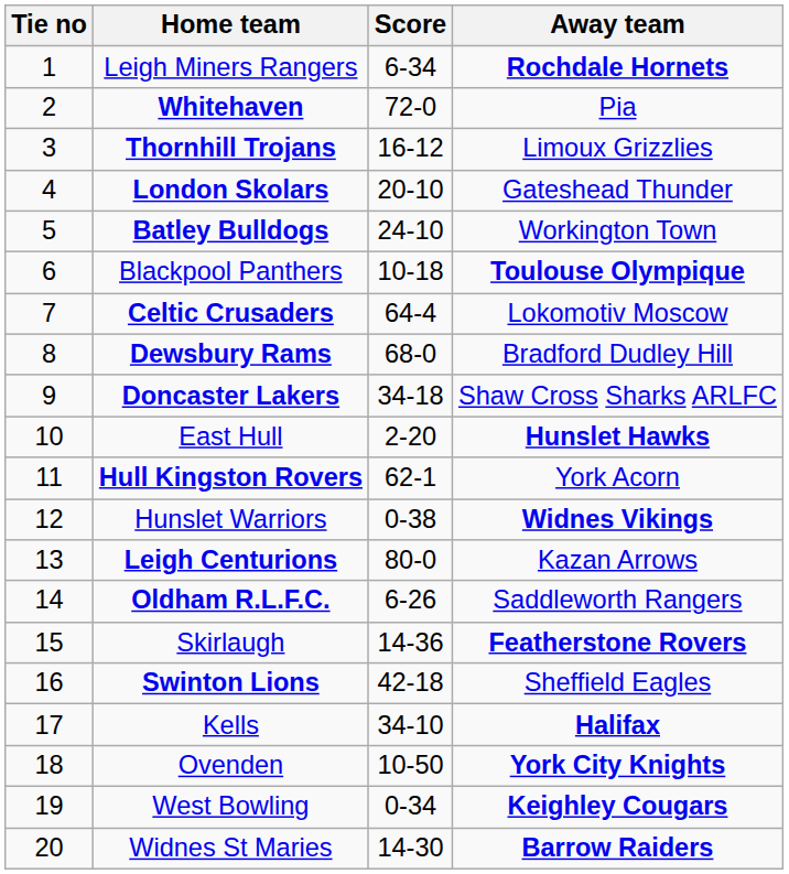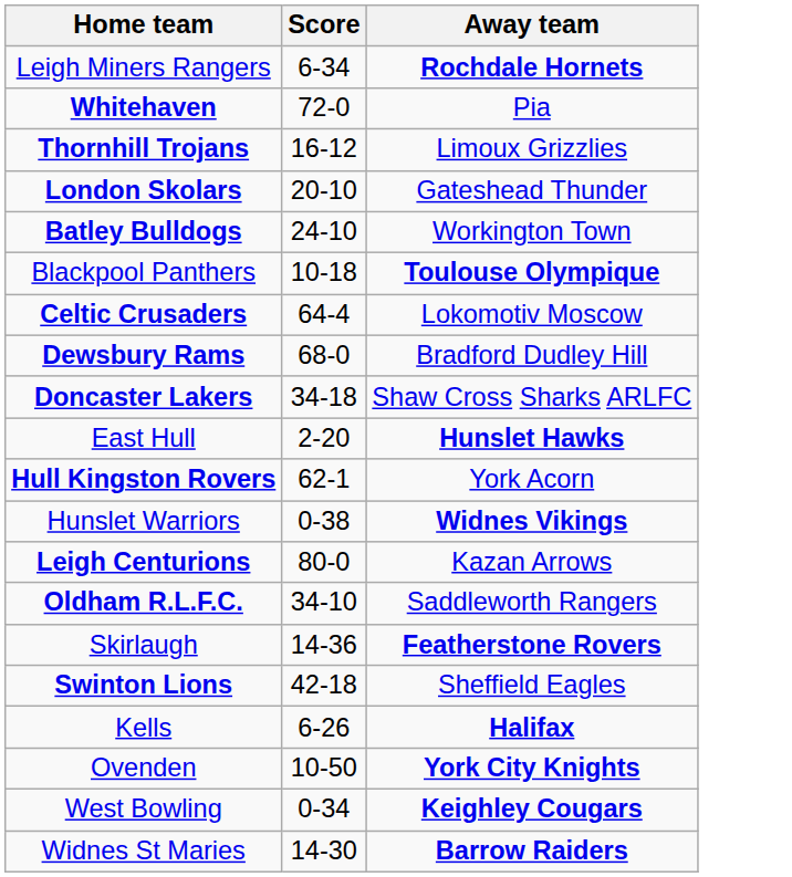- column: Tie no | 1 | 2 | 3 | 4 | 5 | 6 | 7 | 8 | 9 | 10 | 11 | 12 | 13 | 14 | 15 | 16 | 17 | 18 | 19 | 20
Oldham R.L.F.C. | Score: 6-26 -> 34-10
Kells | Score: 34-10 -> 6-26
